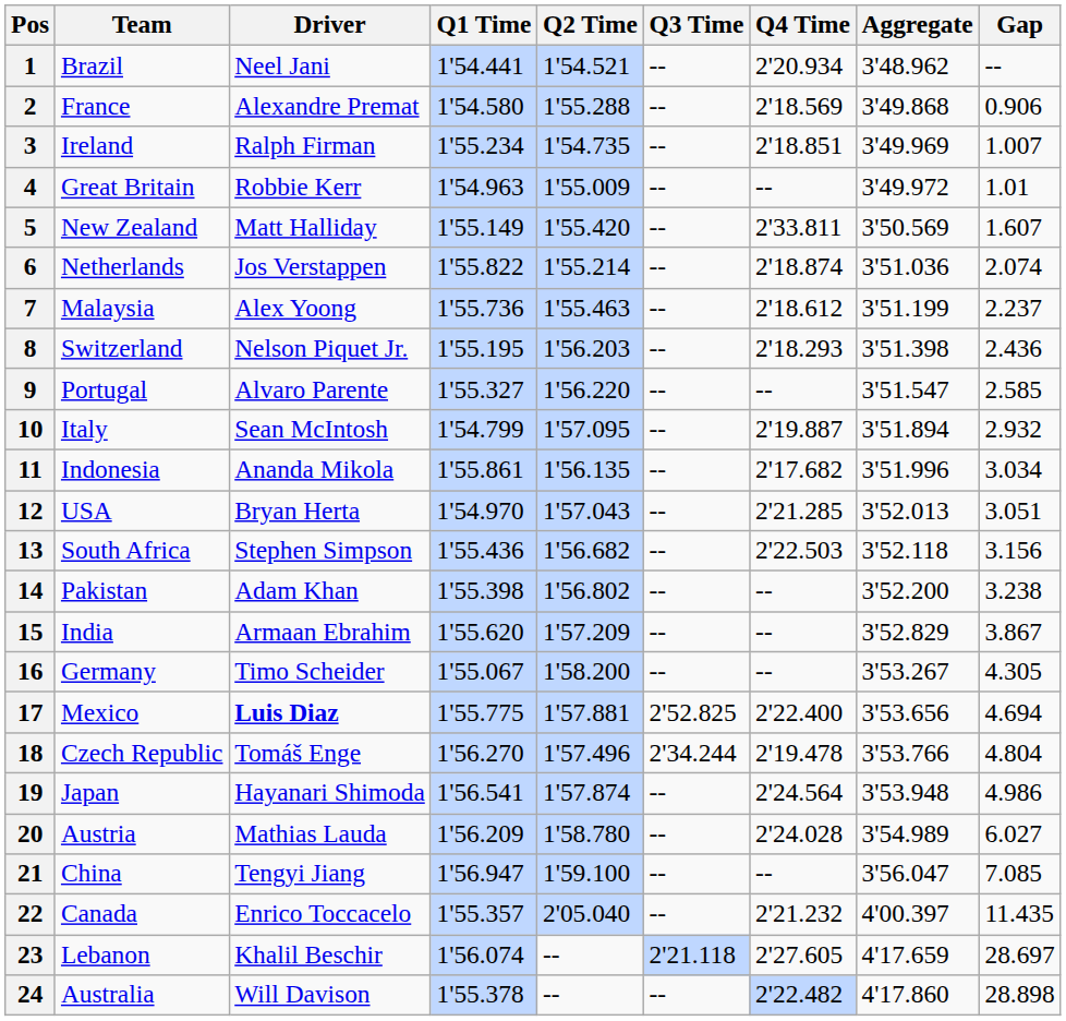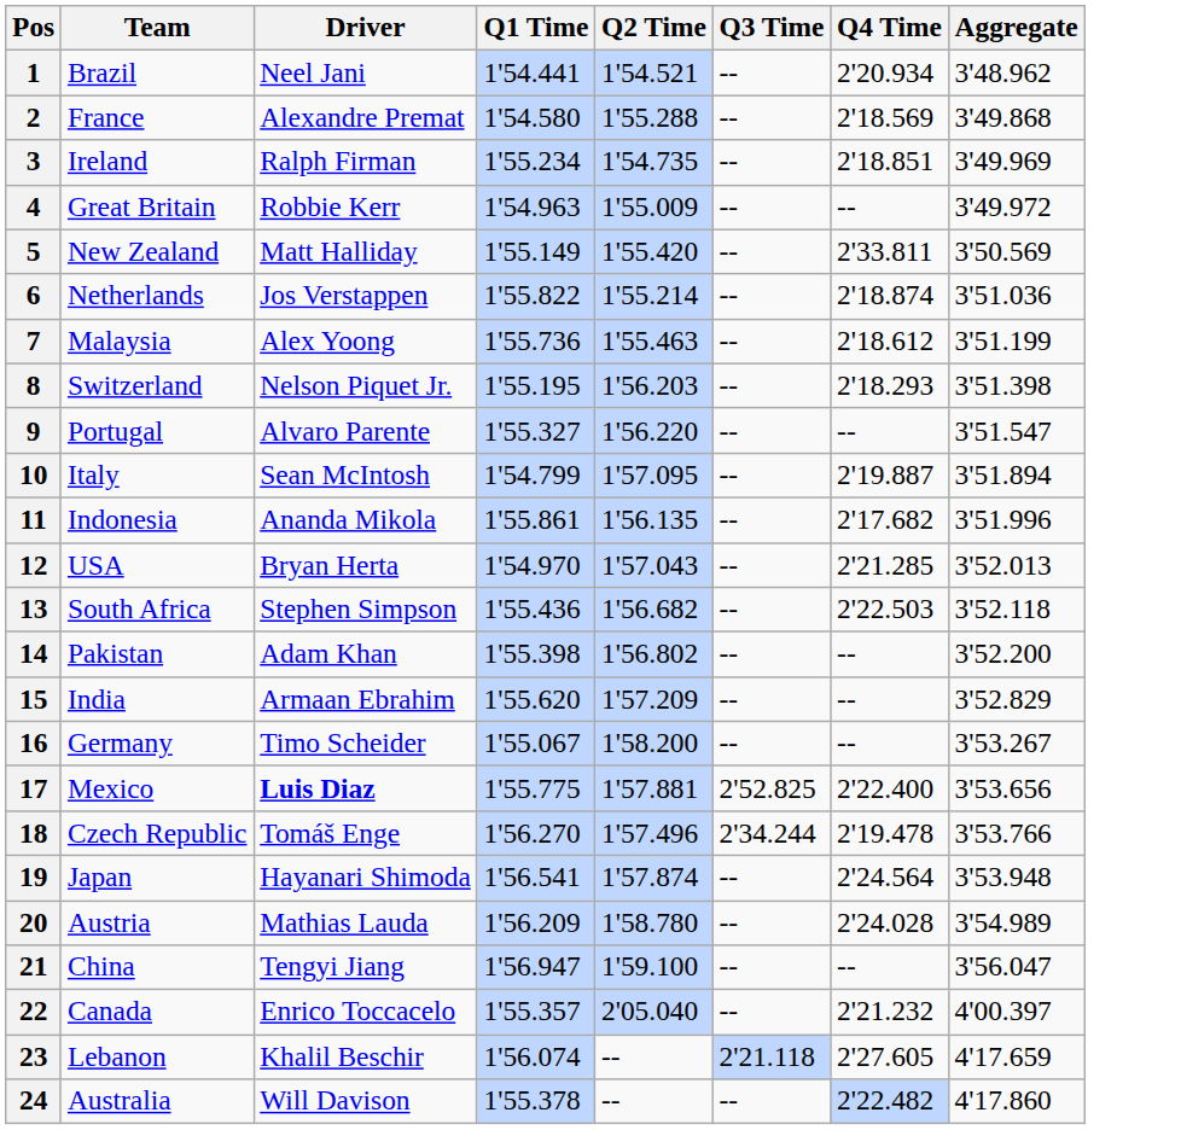- column: Gap | -- | 0.906 | 1.007 | 1.01 | 1.607 | 2.074 | 2.237 | 2.436 | 2.585 | 2.932 | 3.034 | 3.051 | 3.156 | 3.238 | 3.867 | 4.305 | 4.694 | 4.804 | 4.986 | 6.027 | 7.085 | 11.435 | 28.697 | 28.898
